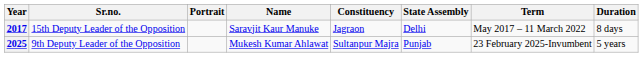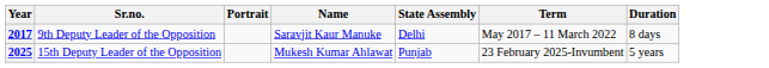- column: Constituency | Jagraon | Sultanpur Majra
2017 | Sr.no.: 15th Deputy Leader of the Opposition -> 9th Deputy Leader of the Opposition
2025 | Sr.no.: 9th Deputy Leader of the Opposition -> 15th Deputy Leader of the Opposition
